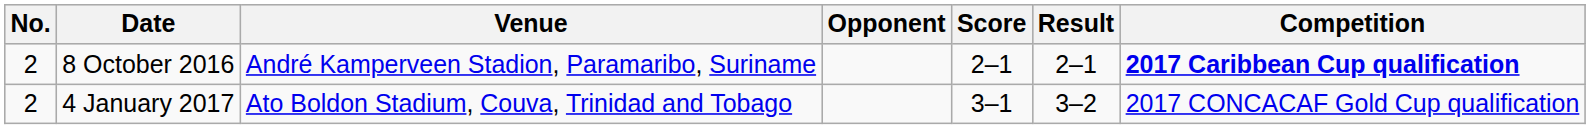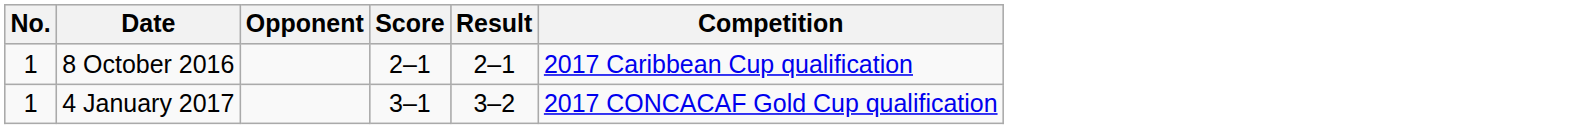- column: Venue | André Kamperveen Stadion, Paramaribo, Suriname | Ato Boldon Stadium, Couva, Trinidad and Tobago
8 October 2016 | No.: 2 -> 1
8 October 2016 | Competition: bold -> normal
4 January 2017 | No.: 2 -> 1
